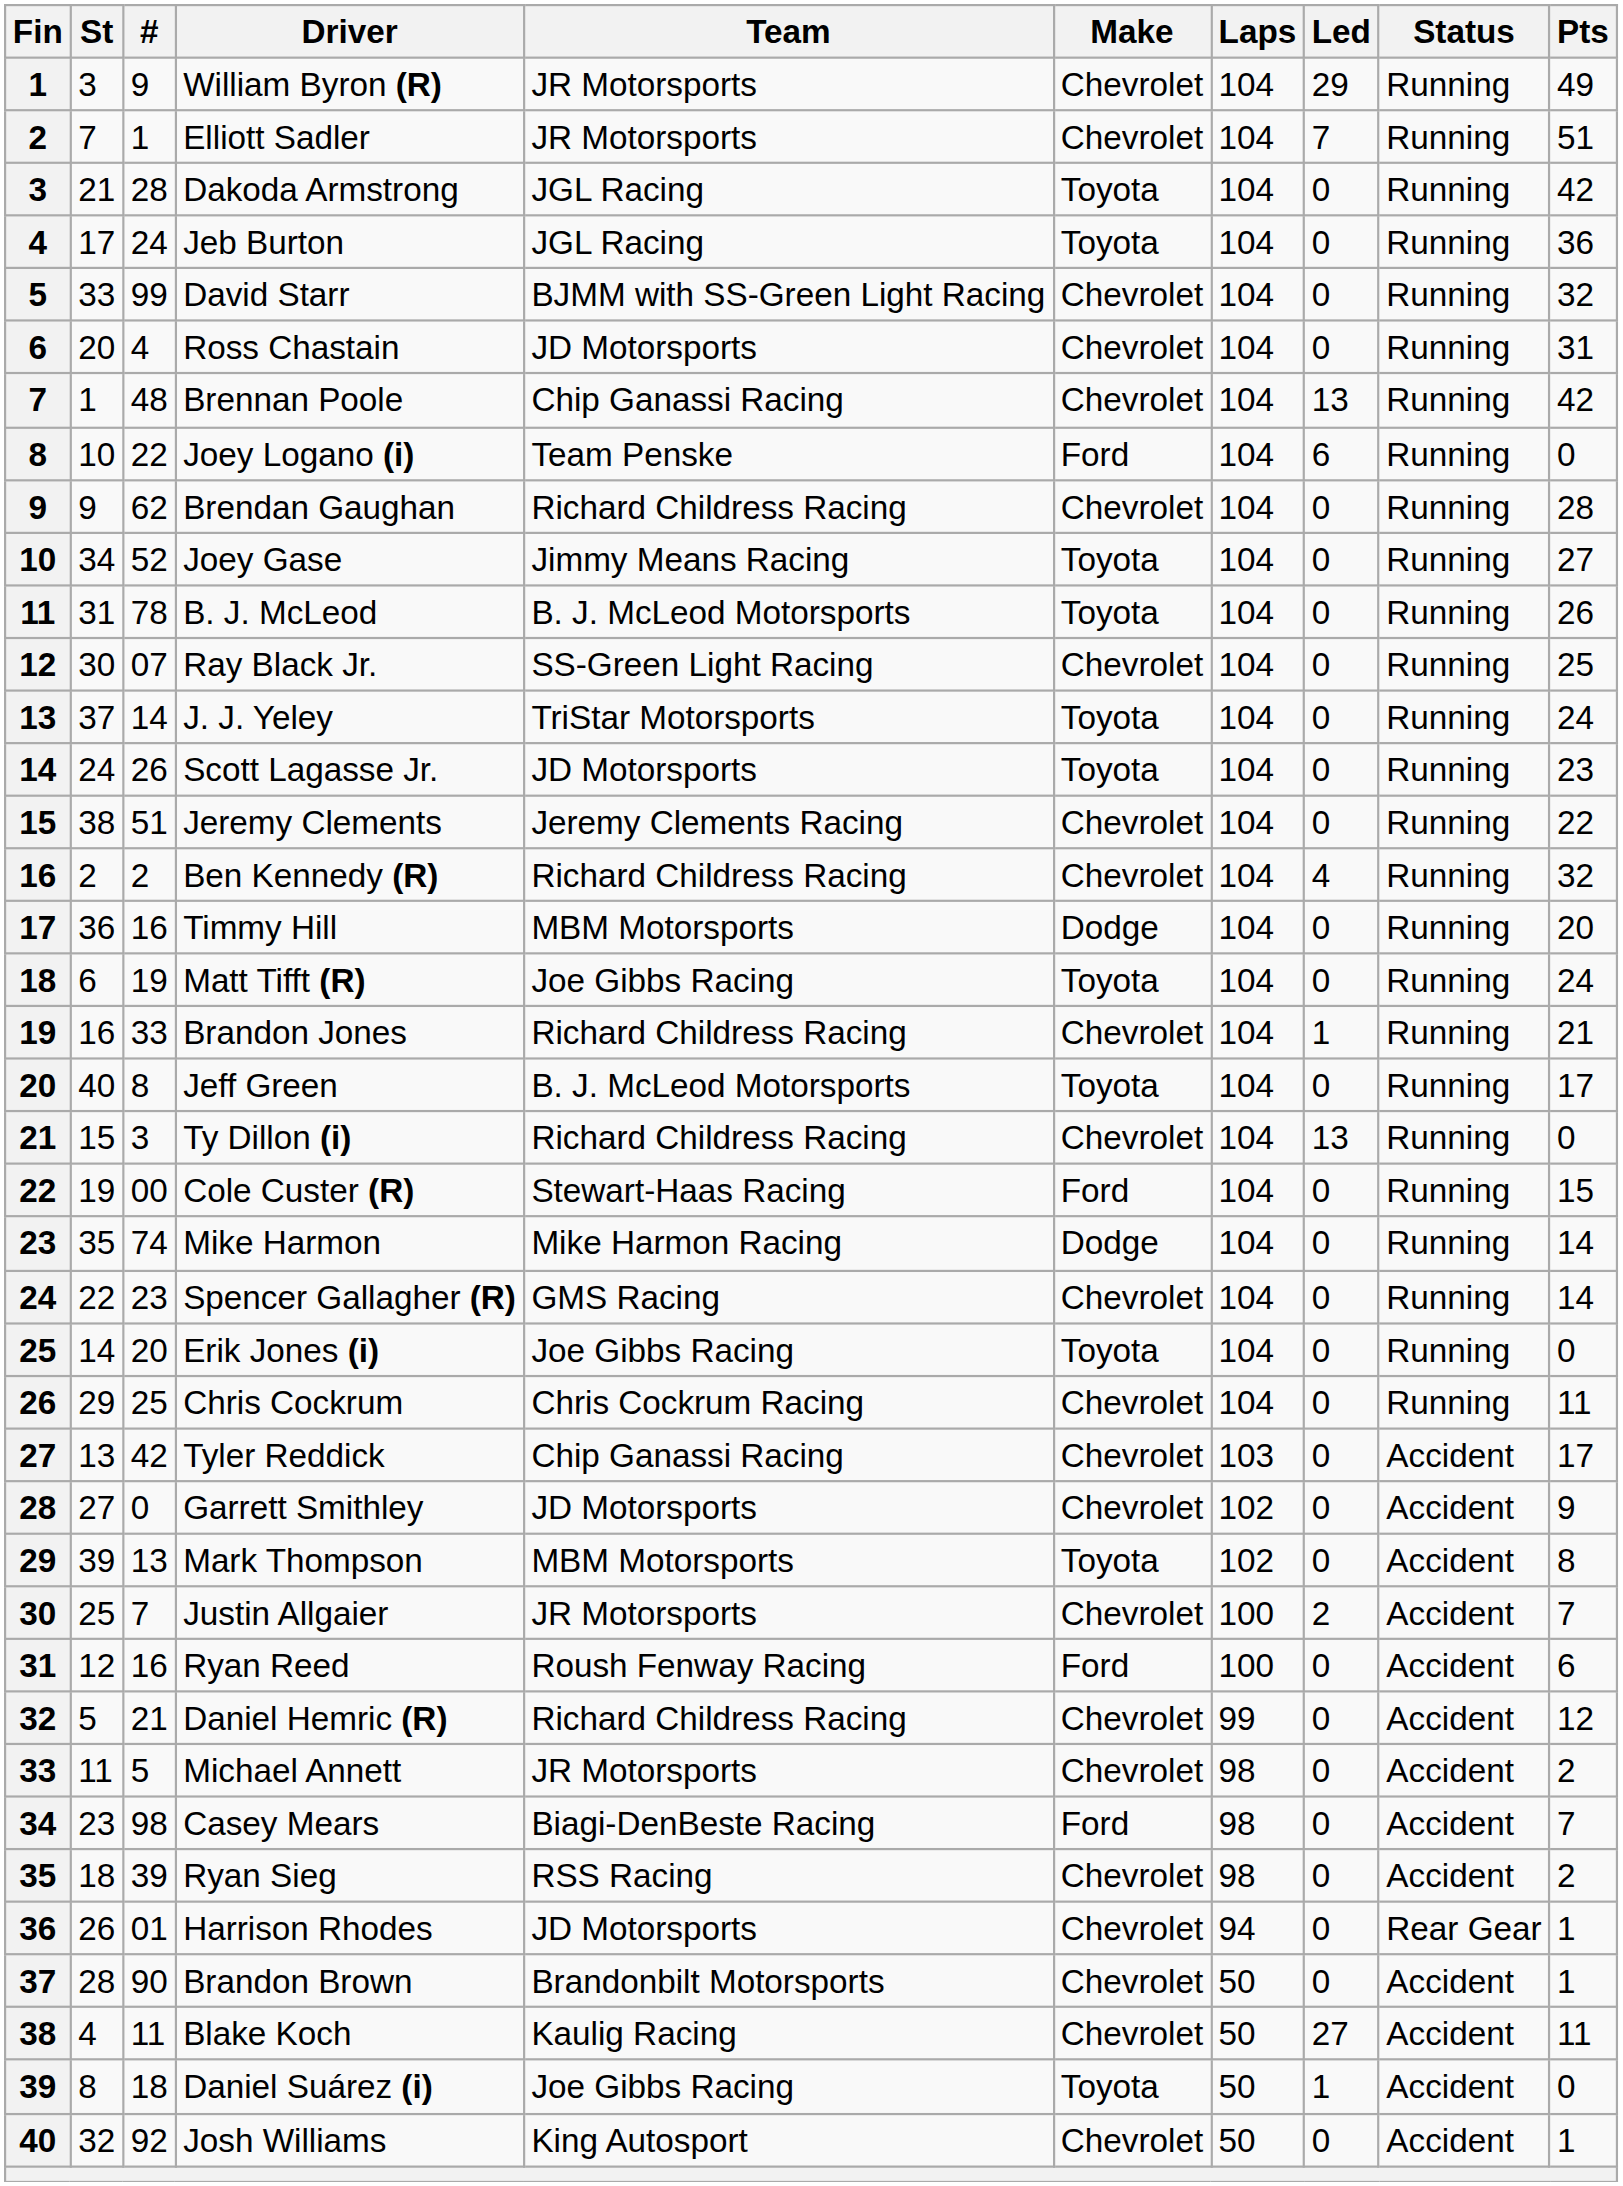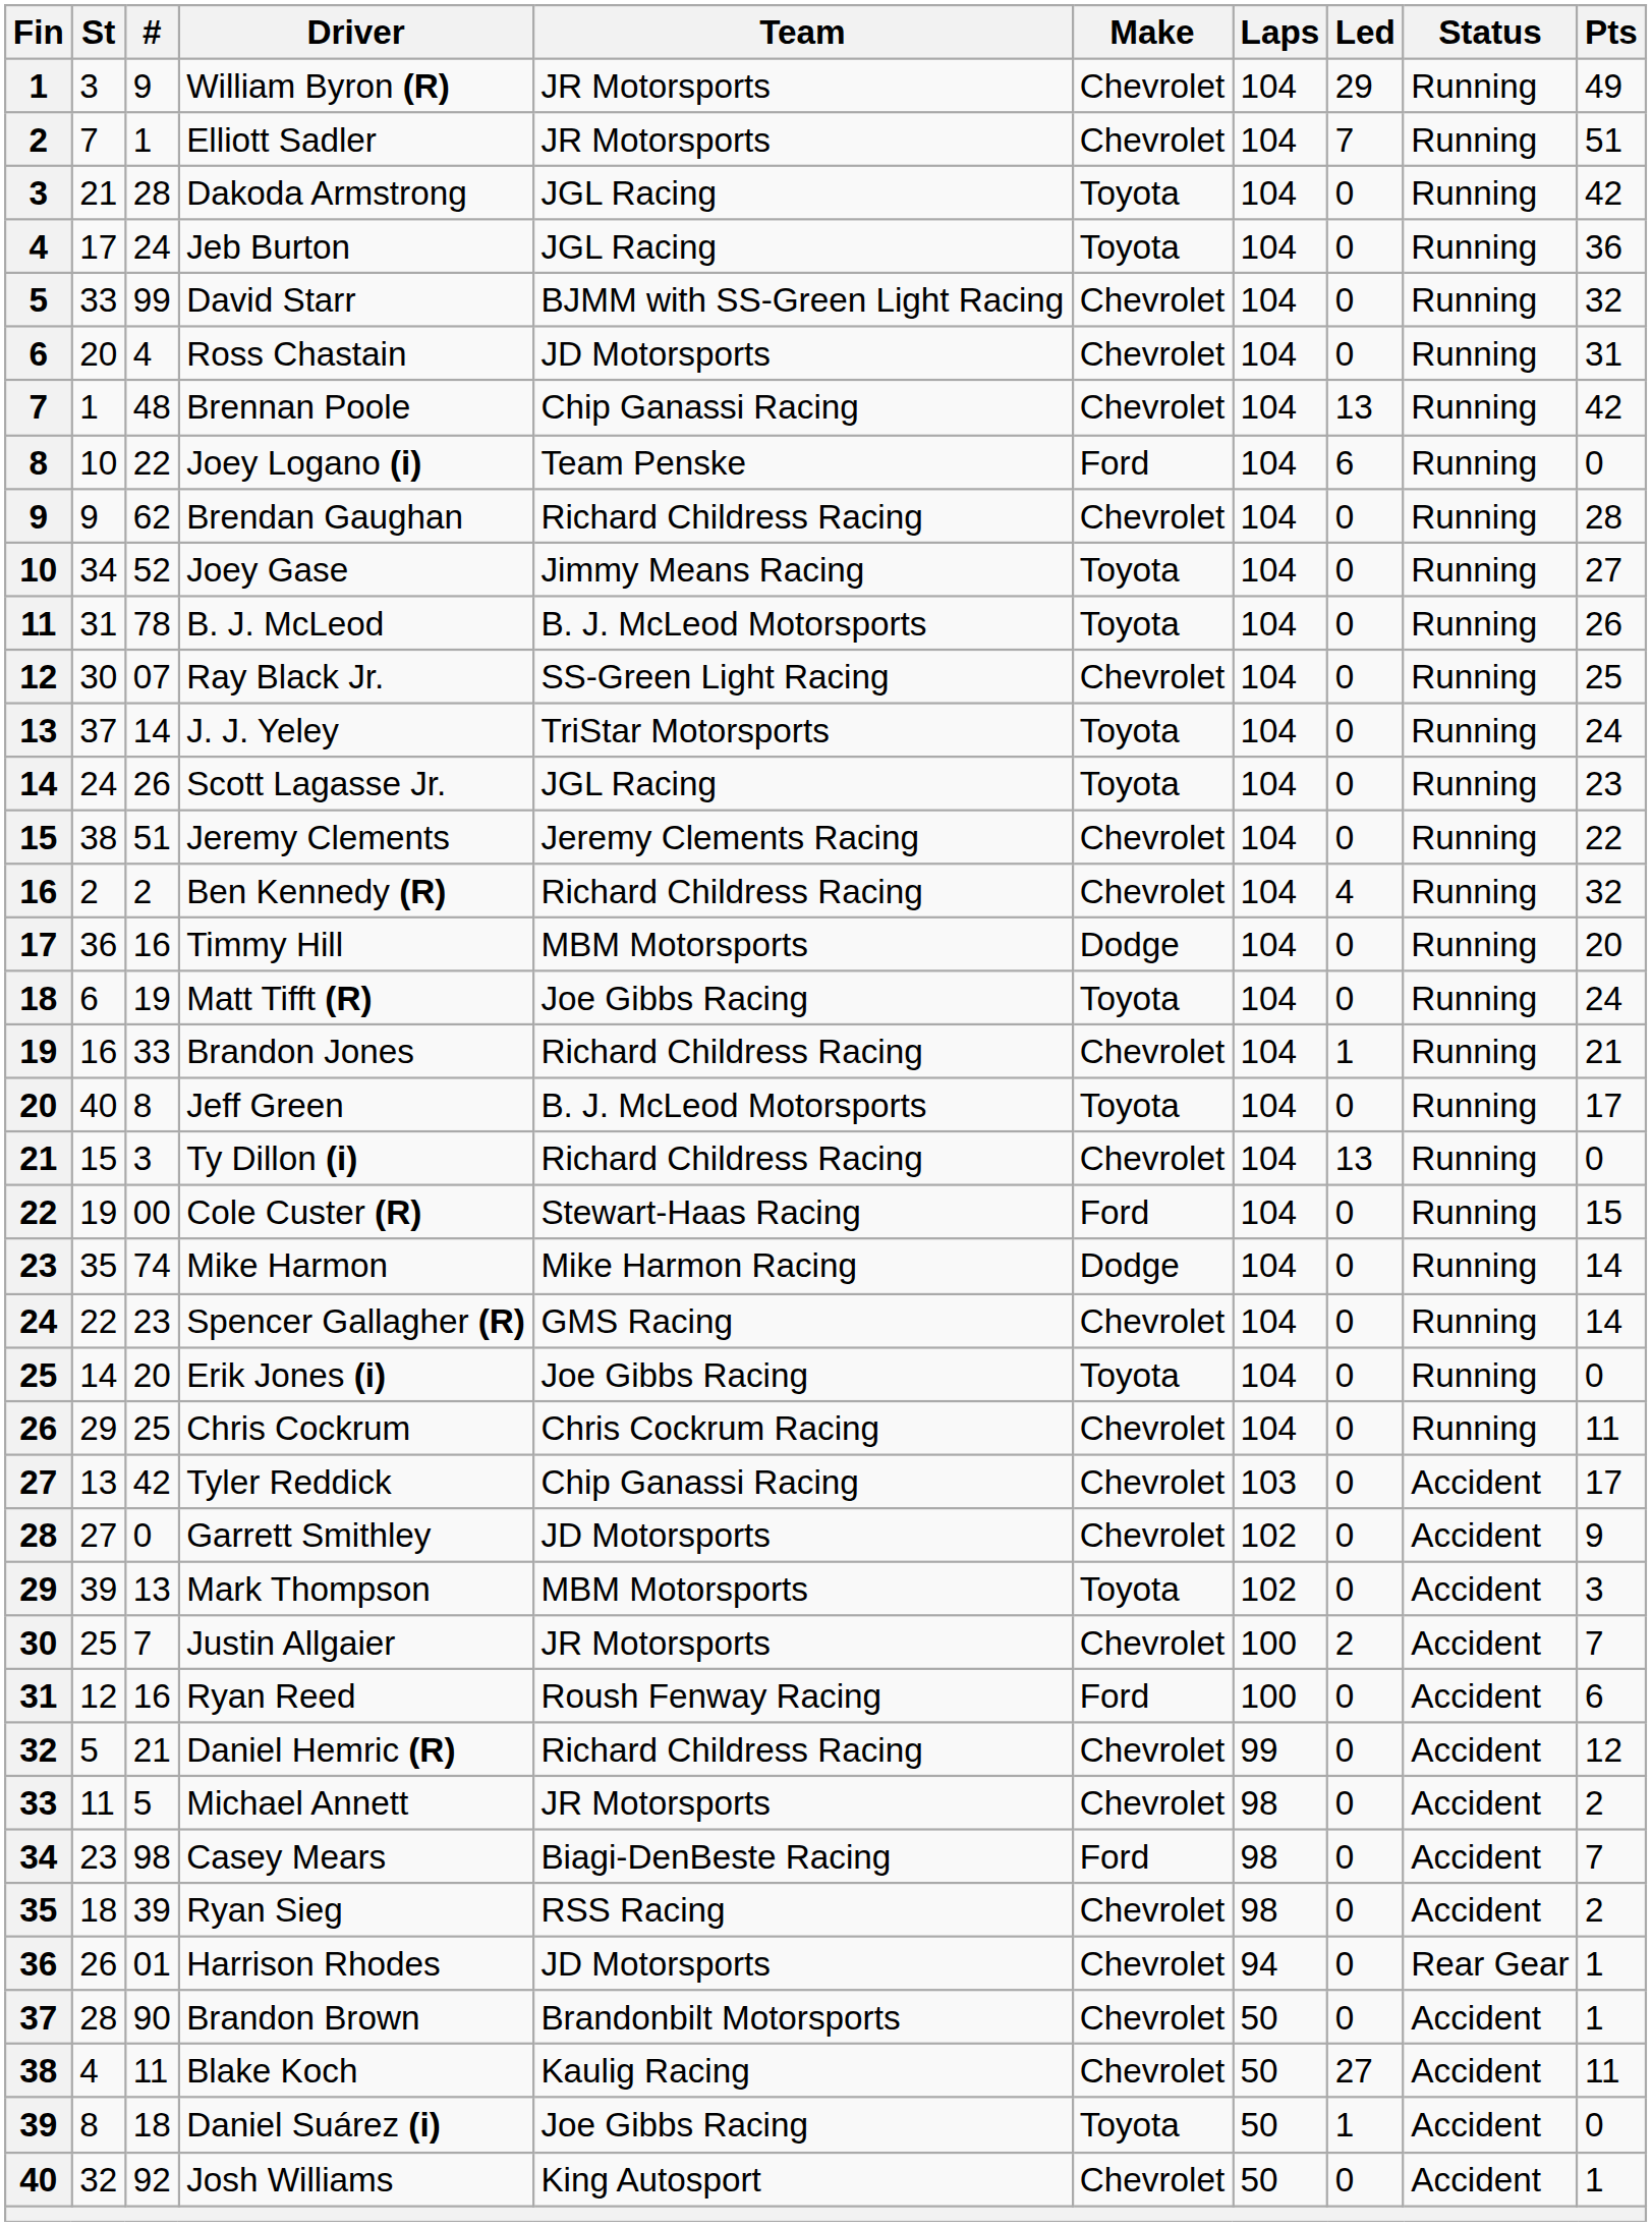Scott Lagasse Jr. | Team: JD Motorsports -> JGL Racing
Mark Thompson | Pts: 8 -> 3
